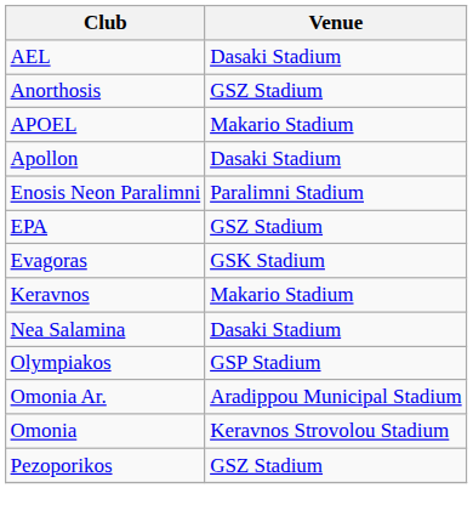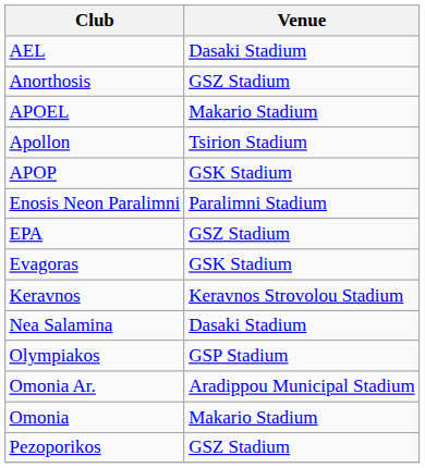Apollon | Venue: Dasaki Stadium -> Tsirion Stadium
+ row: APOP | GSK Stadium
Keravnos | Venue: Makario Stadium -> Keravnos Strovolou Stadium
Omonia | Venue: Keravnos Strovolou Stadium -> Makario Stadium
